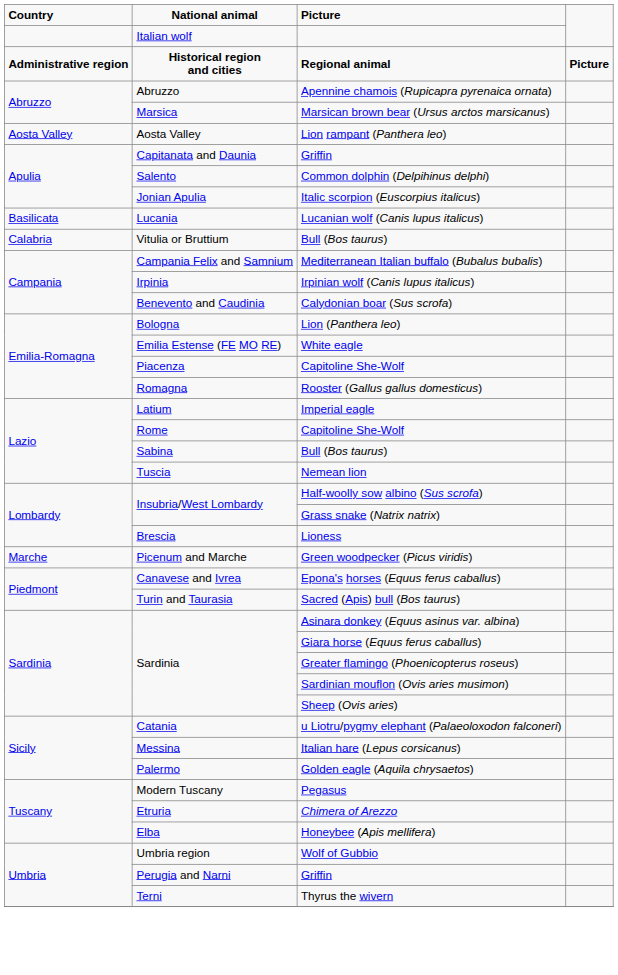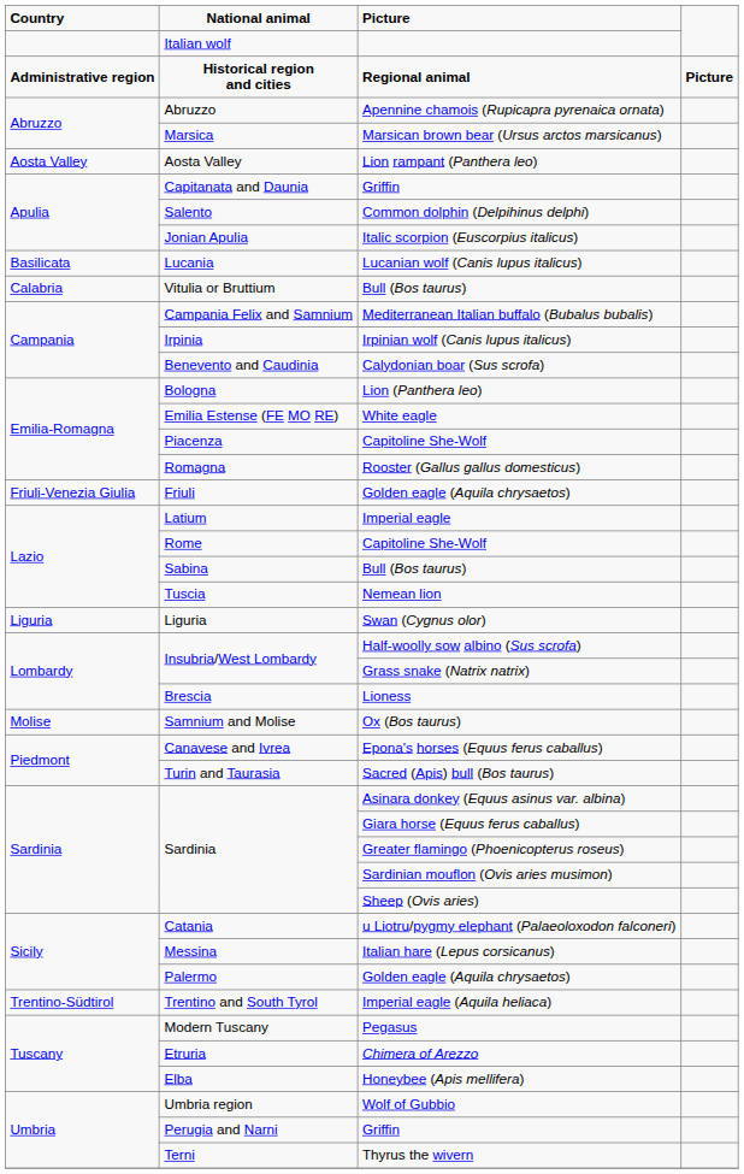+ row: Friuli-Venezia Giulia | Friuli | Golden eagle (Aquila chrysaetos)
+ row: Liguria | Liguria | Swan (Cygnus olor)
- row: Marche | Picenum and Marche | Green woodpecker (Picus viridis)
+ row: Molise | Samnium and Molise | Ox (Bos taurus)
+ row: Trentino-Südtirol | Trentino and South Tyrol | Imperial eagle (Aquila heliaca)
